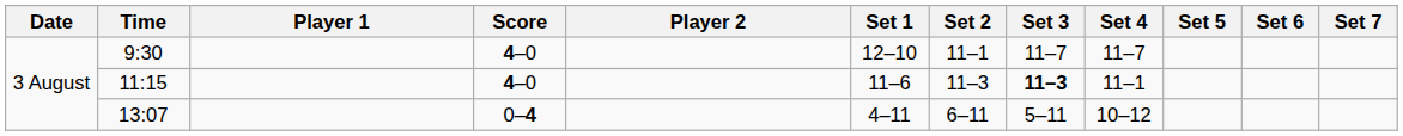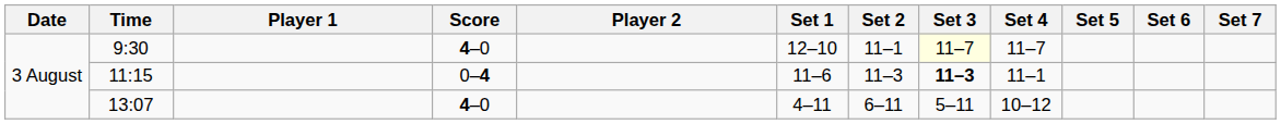9:30 | Set 3: no background -> lightyellow background
11:15 | Score: 4–0 -> 0–4
13:07 | Score: 0–4 -> 4–0
